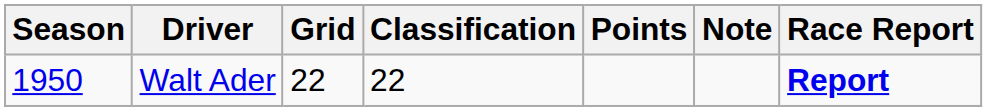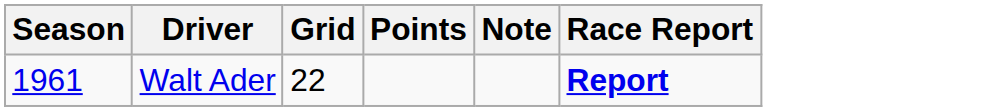- column: Classification | 22
Walt Ader | Season: 1950 -> 1961
